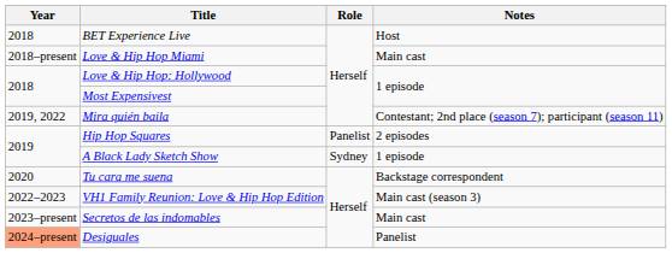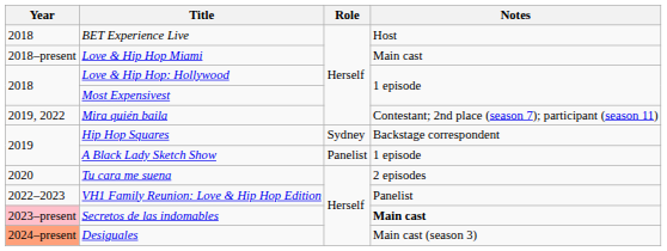Hip Hop Squares | Role: Panelist -> Sydney
Hip Hop Squares | Notes: 2 episodes -> Backstage correspondent
A Black Lady Sketch Show | Role: Sydney -> Panelist
Tu cara me suena | Notes: Backstage correspondent -> 2 episodes
VH1 Family Reunion: Love & Hip Hop Edition | Notes: Main cast (season 3) -> Panelist
Secretos de las indomables | Year: no background -> pink background
Secretos de las indomables | Notes: normal -> bold
Desiguales | Notes: Panelist -> Main cast (season 3)
